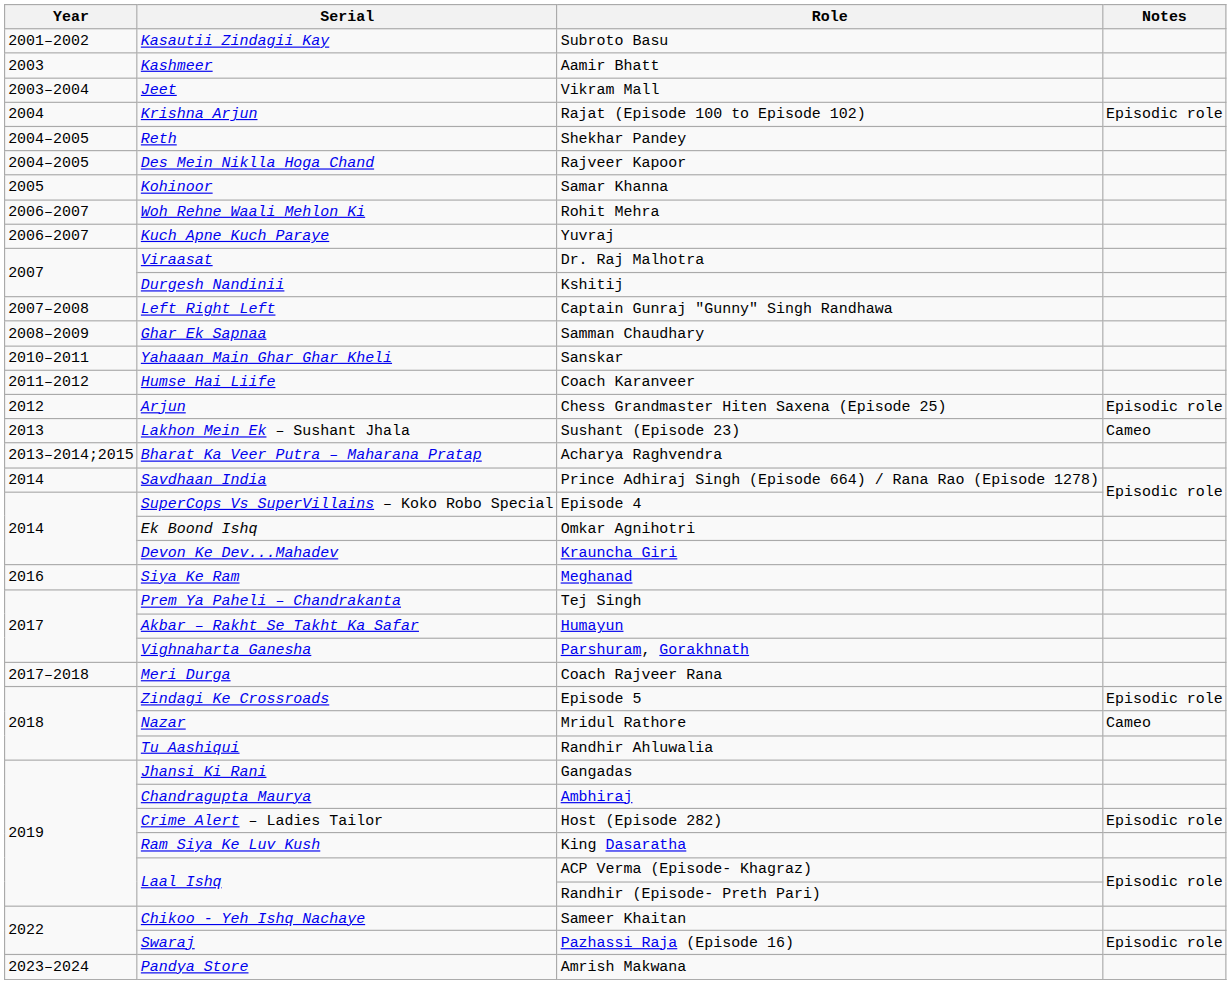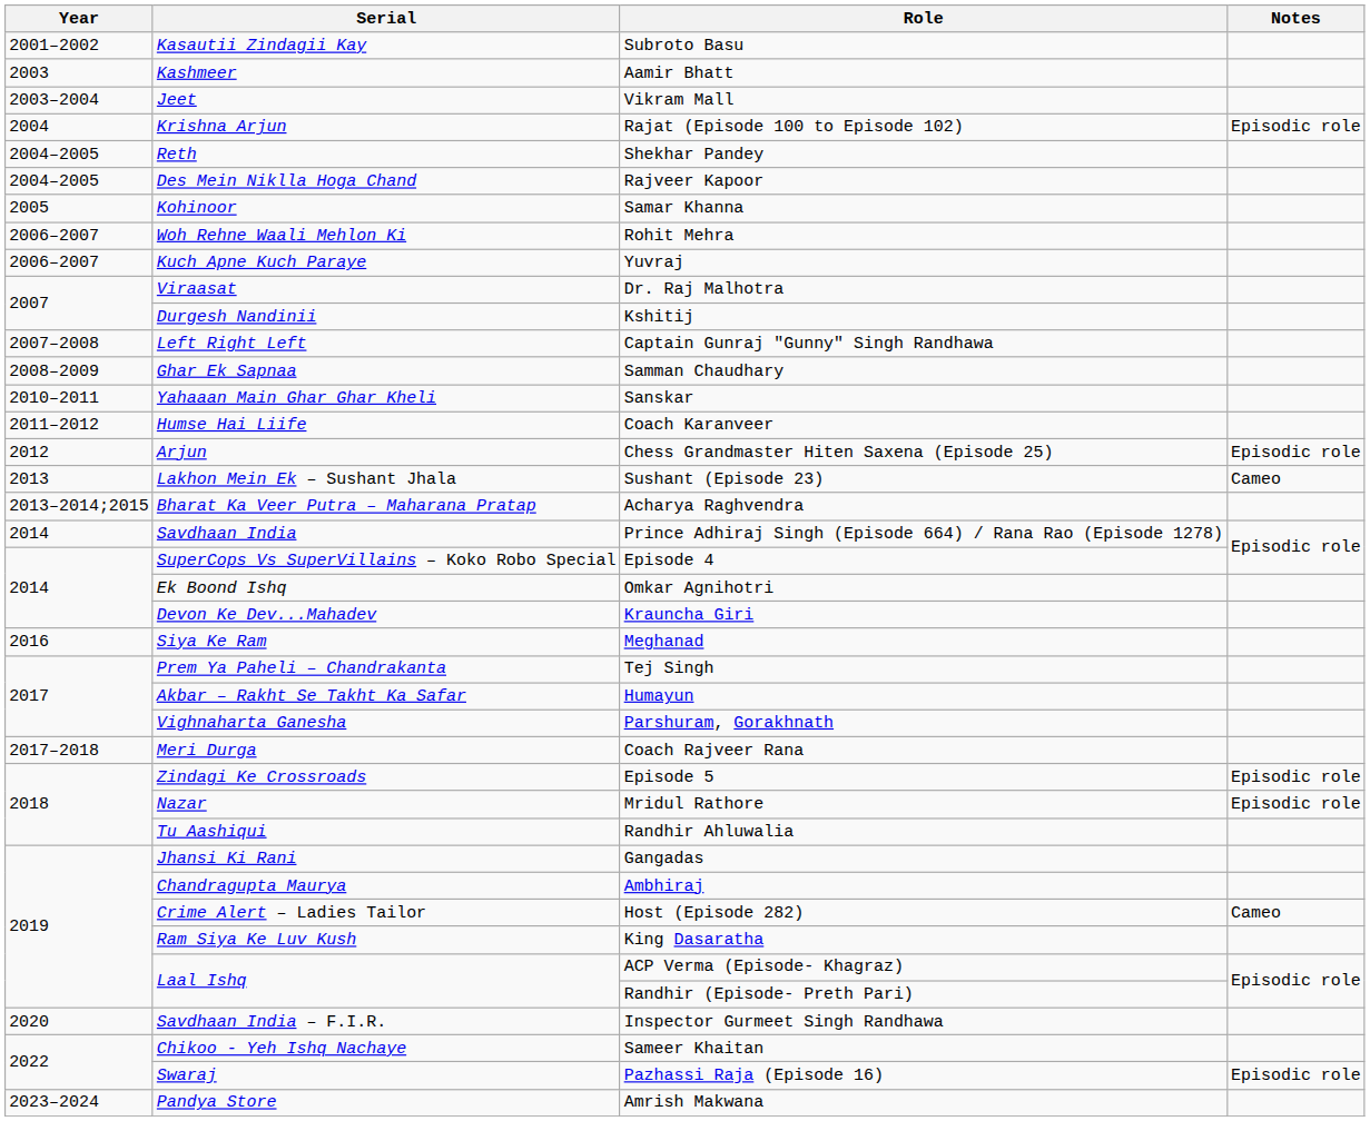Mridul Rathore | Notes: Cameo -> Episodic role
Host (Episode 282) | Notes: Episodic role -> Cameo
+ row: 2020 | Savdhaan India – F.I.R. | Inspector Gurmeet Singh Randhawa
